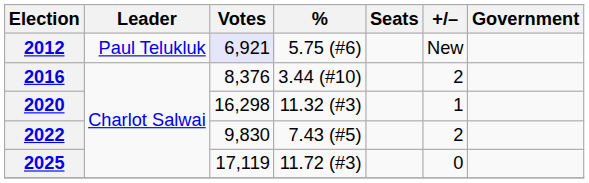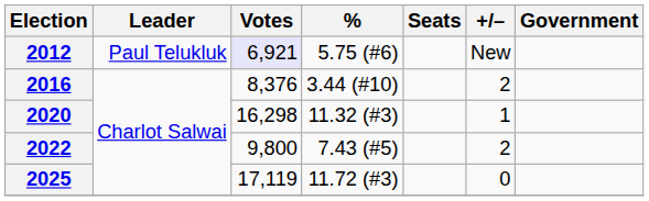2022 | Votes: 9,830 -> 9,800
